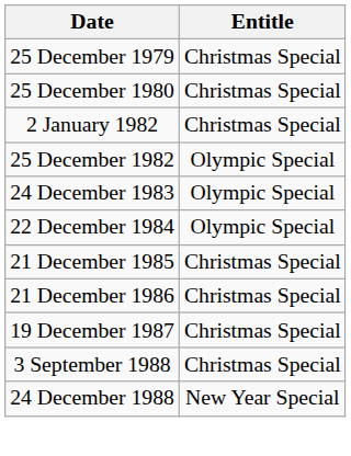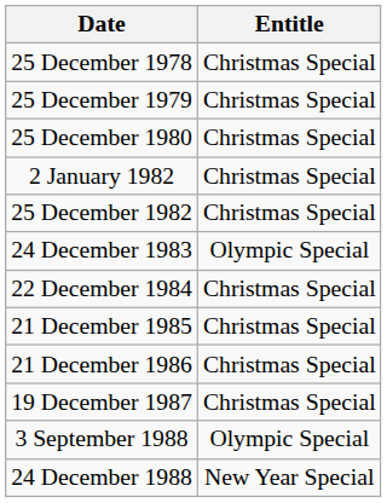+ row: 25 December 1978 | Christmas Special
25 December 1982 | Entitle: Olympic Special -> Christmas Special
22 December 1984 | Entitle: Olympic Special -> Christmas Special
3 September 1988 | Entitle: Christmas Special -> Olympic Special
